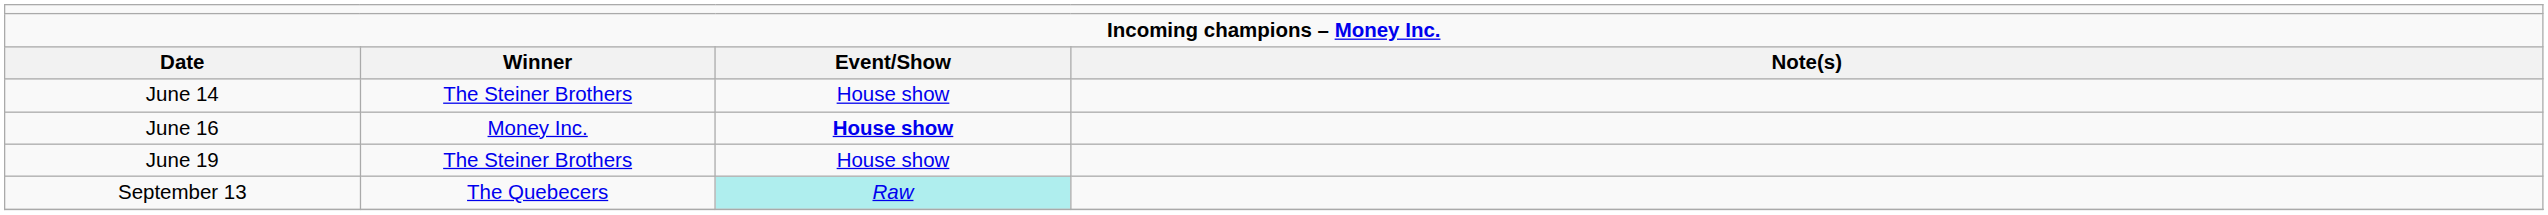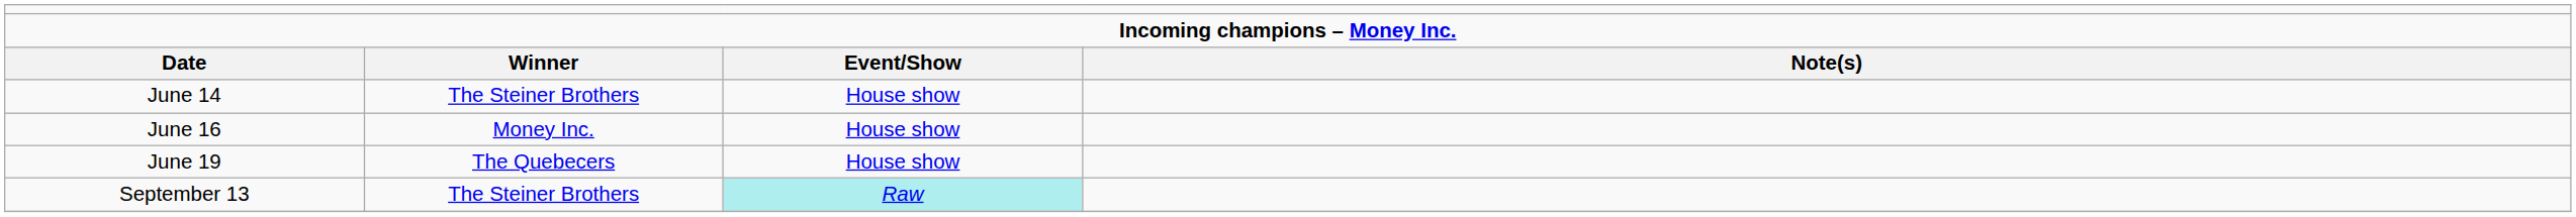June 16 | column 3: bold -> normal
June 19 | column 2: The Steiner Brothers -> The Quebecers
September 13 | column 2: The Quebecers -> The Steiner Brothers
